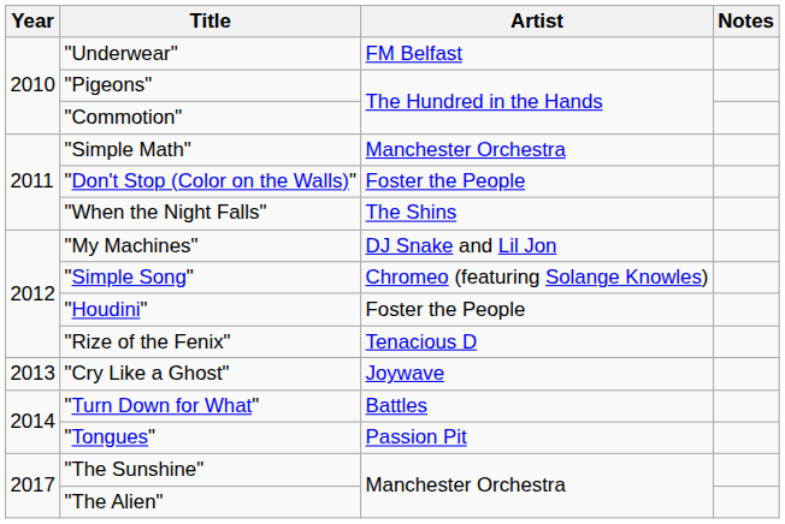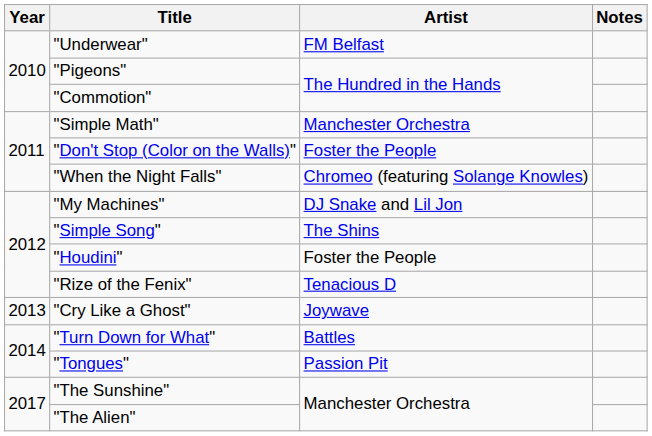"When the Night Falls" | Artist: The Shins -> Chromeo (featuring Solange Knowles)
"Simple Song" | Artist: Chromeo (featuring Solange Knowles) -> The Shins
